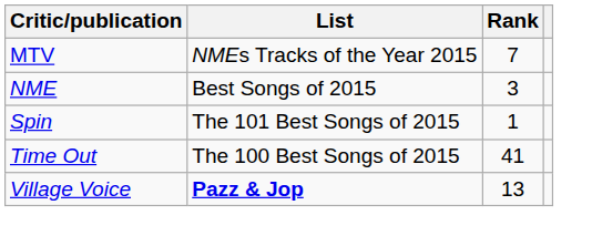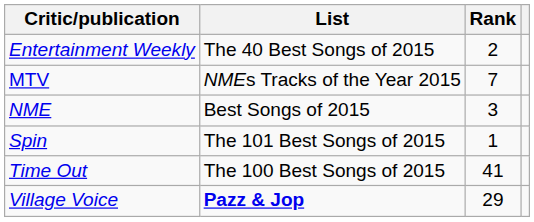+ row: Entertainment Weekly | The 40 Best Songs of 2015 | 2
Village Voice | Rank: 13 -> 29
